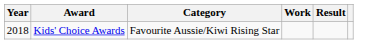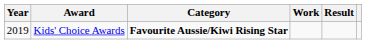Kids' Choice Awards | Year: 2018 -> 2019
Kids' Choice Awards | Category: normal -> bold
